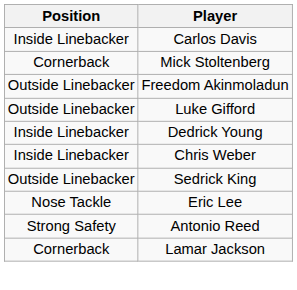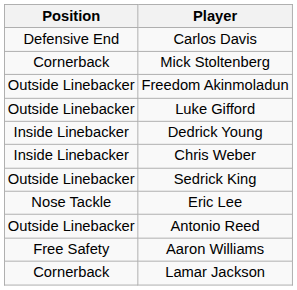Carlos Davis | Position: Inside Linebacker -> Defensive End
Antonio Reed | Position: Strong Safety -> Outside Linebacker
+ row: Free Safety | Aaron Williams
